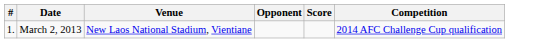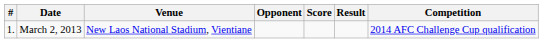+ column: Result
